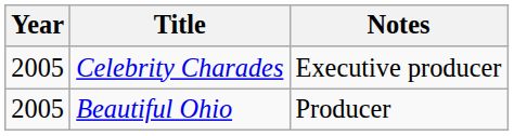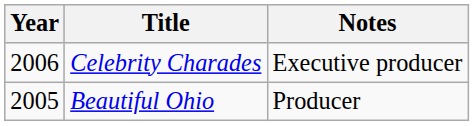Celebrity Charades | Year: 2005 -> 2006
